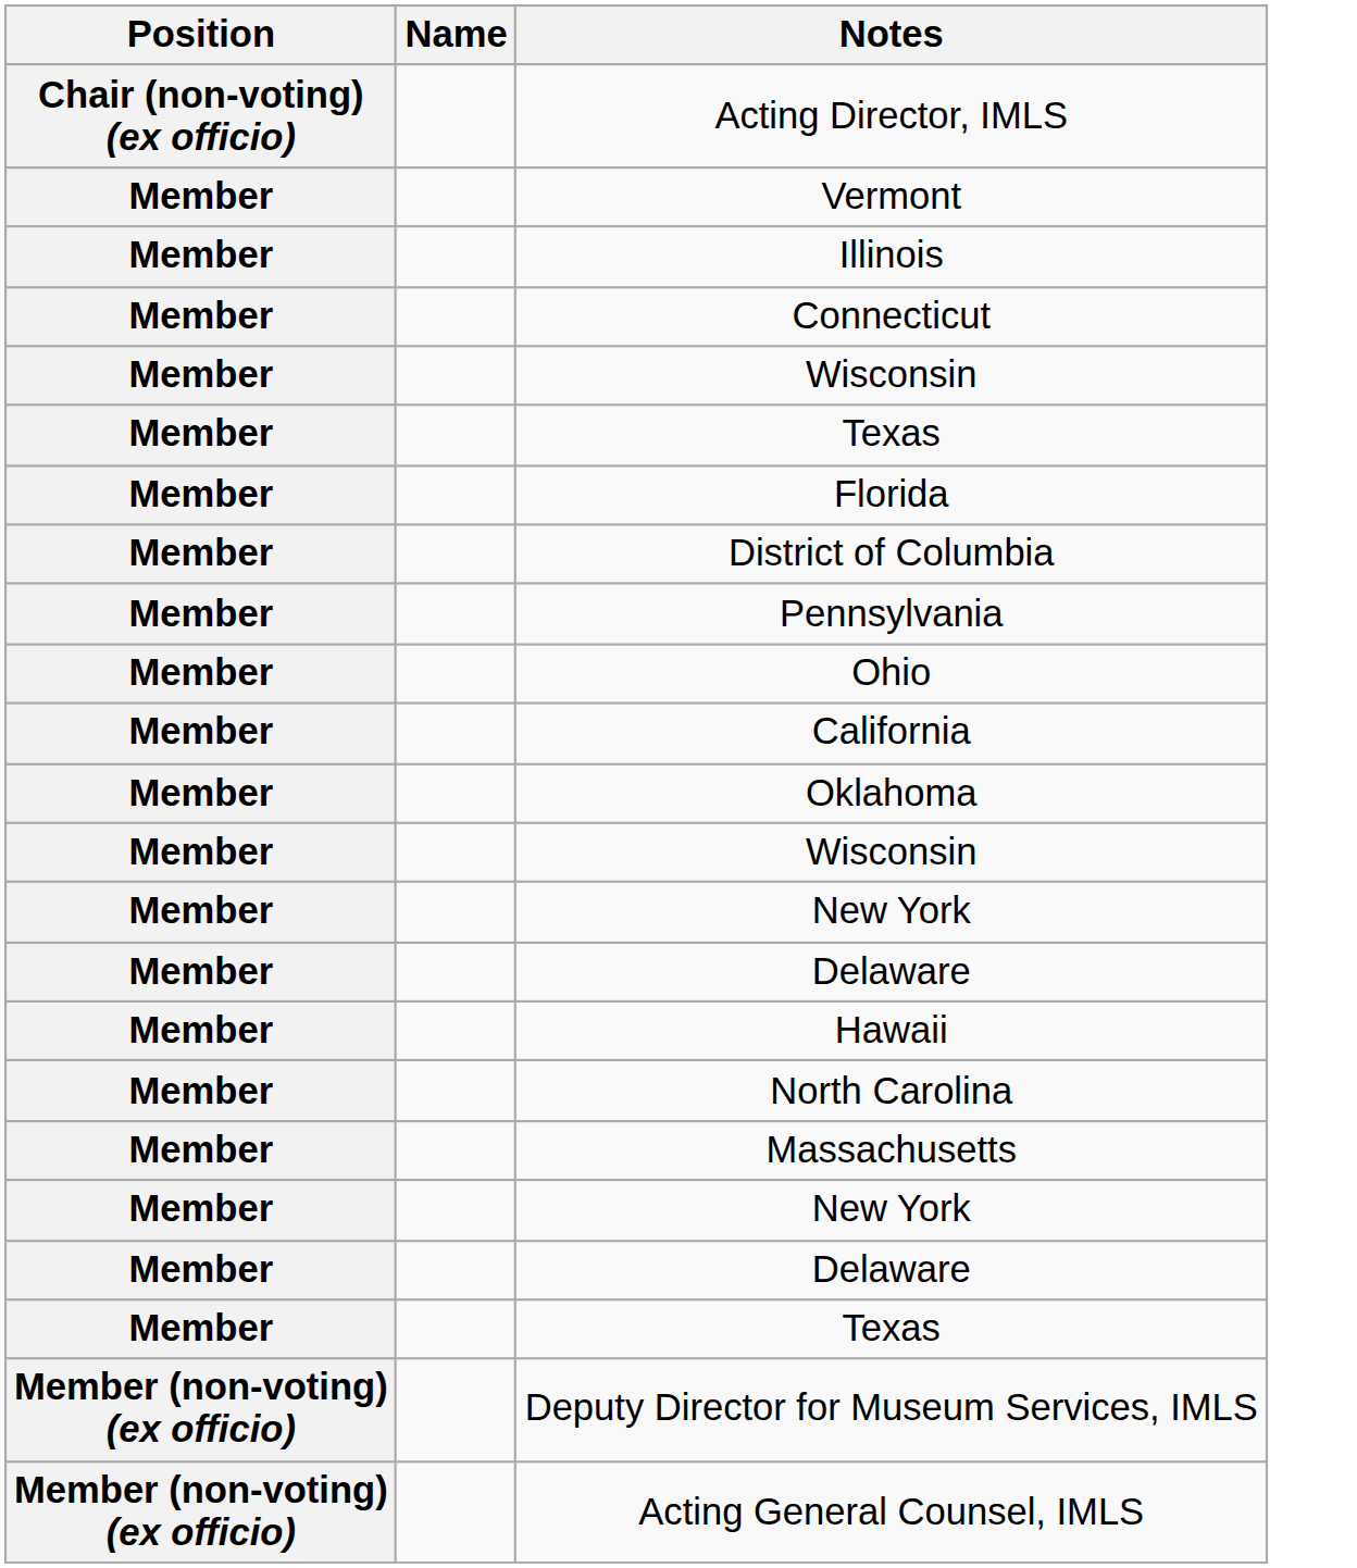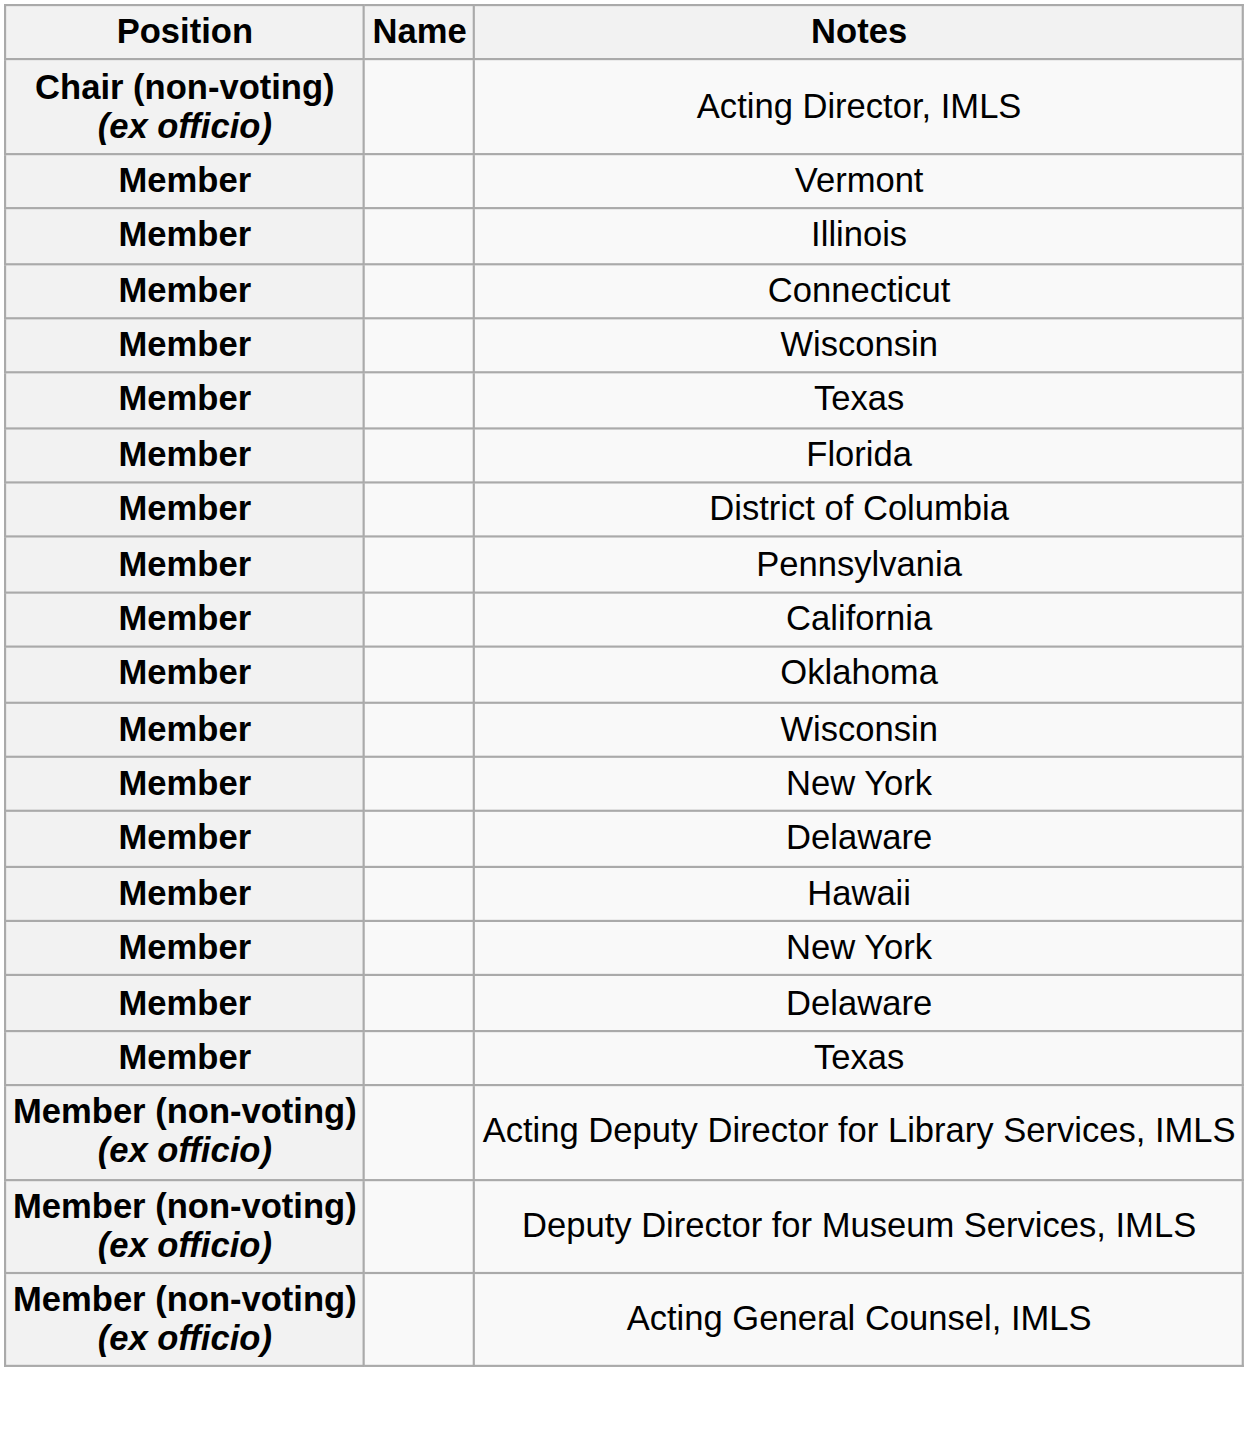- row: Member | Ohio
- row: Member | North Carolina
- row: Member | Massachusetts
+ row: Member (non-voting) (ex officio) | Acting Deputy Director for Library Services, IMLS
